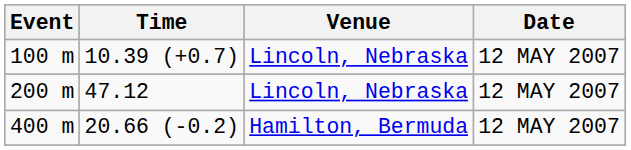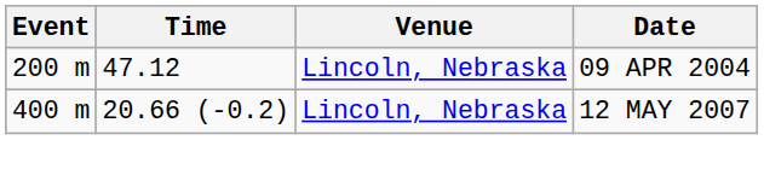- row: 100 m | 10.39 (+0.7) | Lincoln, Nebraska | 12 MAY 2007
200 m | Date: 12 MAY 2007 -> 09 APR 2004
400 m | Venue: Hamilton, Bermuda -> Lincoln, Nebraska
